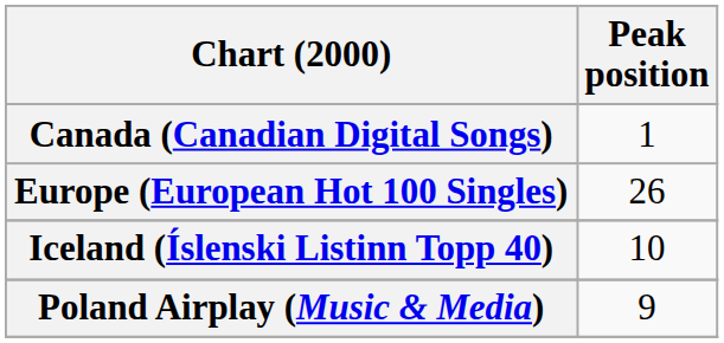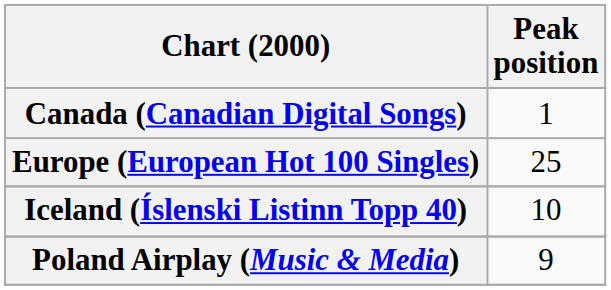Europe (European Hot 100 Singles) | Peak position: 26 -> 25
